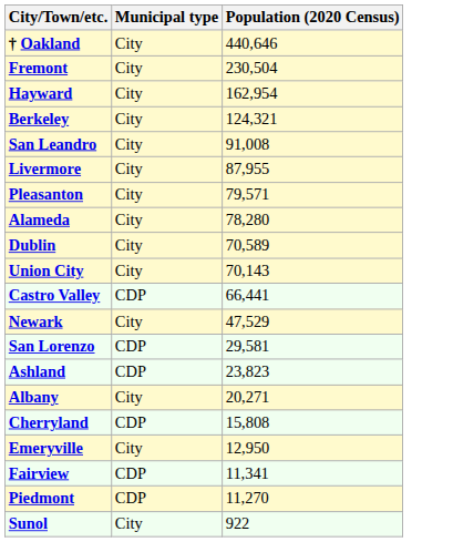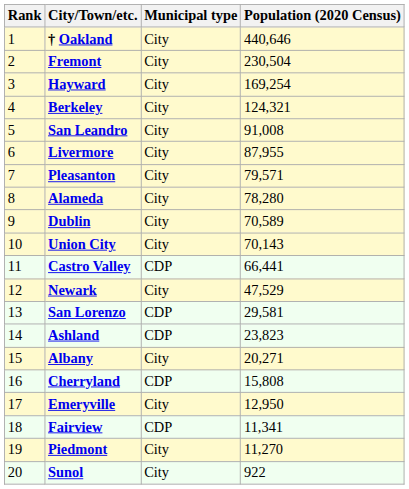+ column: Rank | 1 | 2 | 3 | 4 | 5 | 6 | 7 | 8 | 9 | 10 | 11 | 12 | 13 | 14 | 15 | 16 | 17 | 18 | 19 | 20
Hayward | Population (2020 Census): 162,954 -> 169,254
Piedmont | Municipal type: CDP -> City
